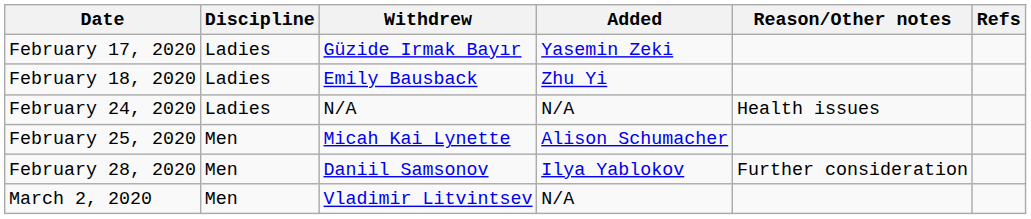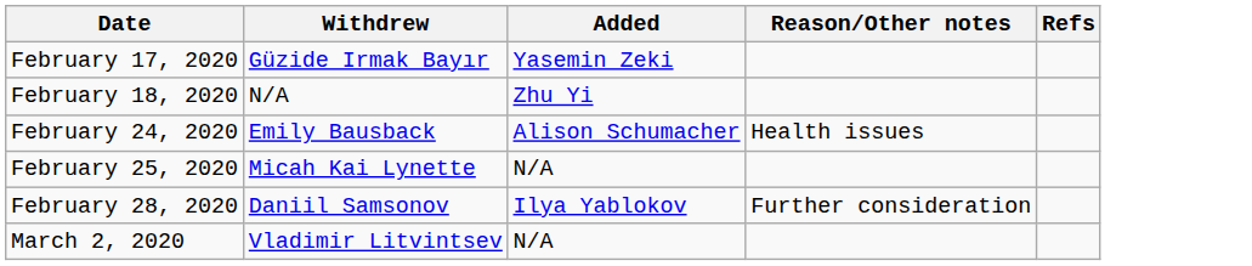- column: Discipline | Ladies | Ladies | Ladies | Men | Men | Men
February 18, 2020 | Withdrew: Emily Bausback -> N/A
February 24, 2020 | Withdrew: N/A -> Emily Bausback
February 24, 2020 | Added: N/A -> Alison Schumacher
February 25, 2020 | Added: Alison Schumacher -> N/A
